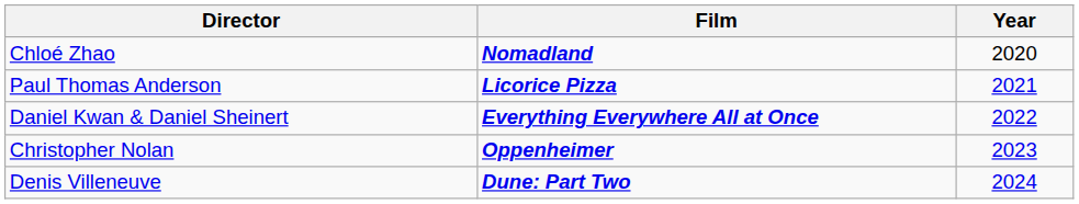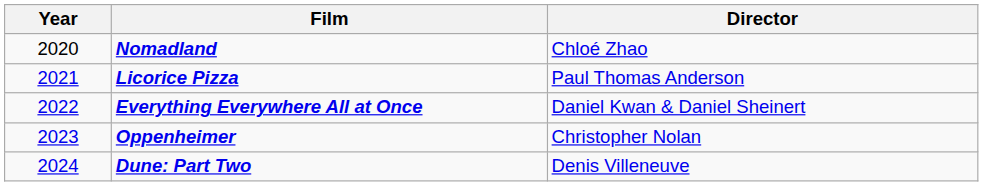columns swapped: Year <-> Director
